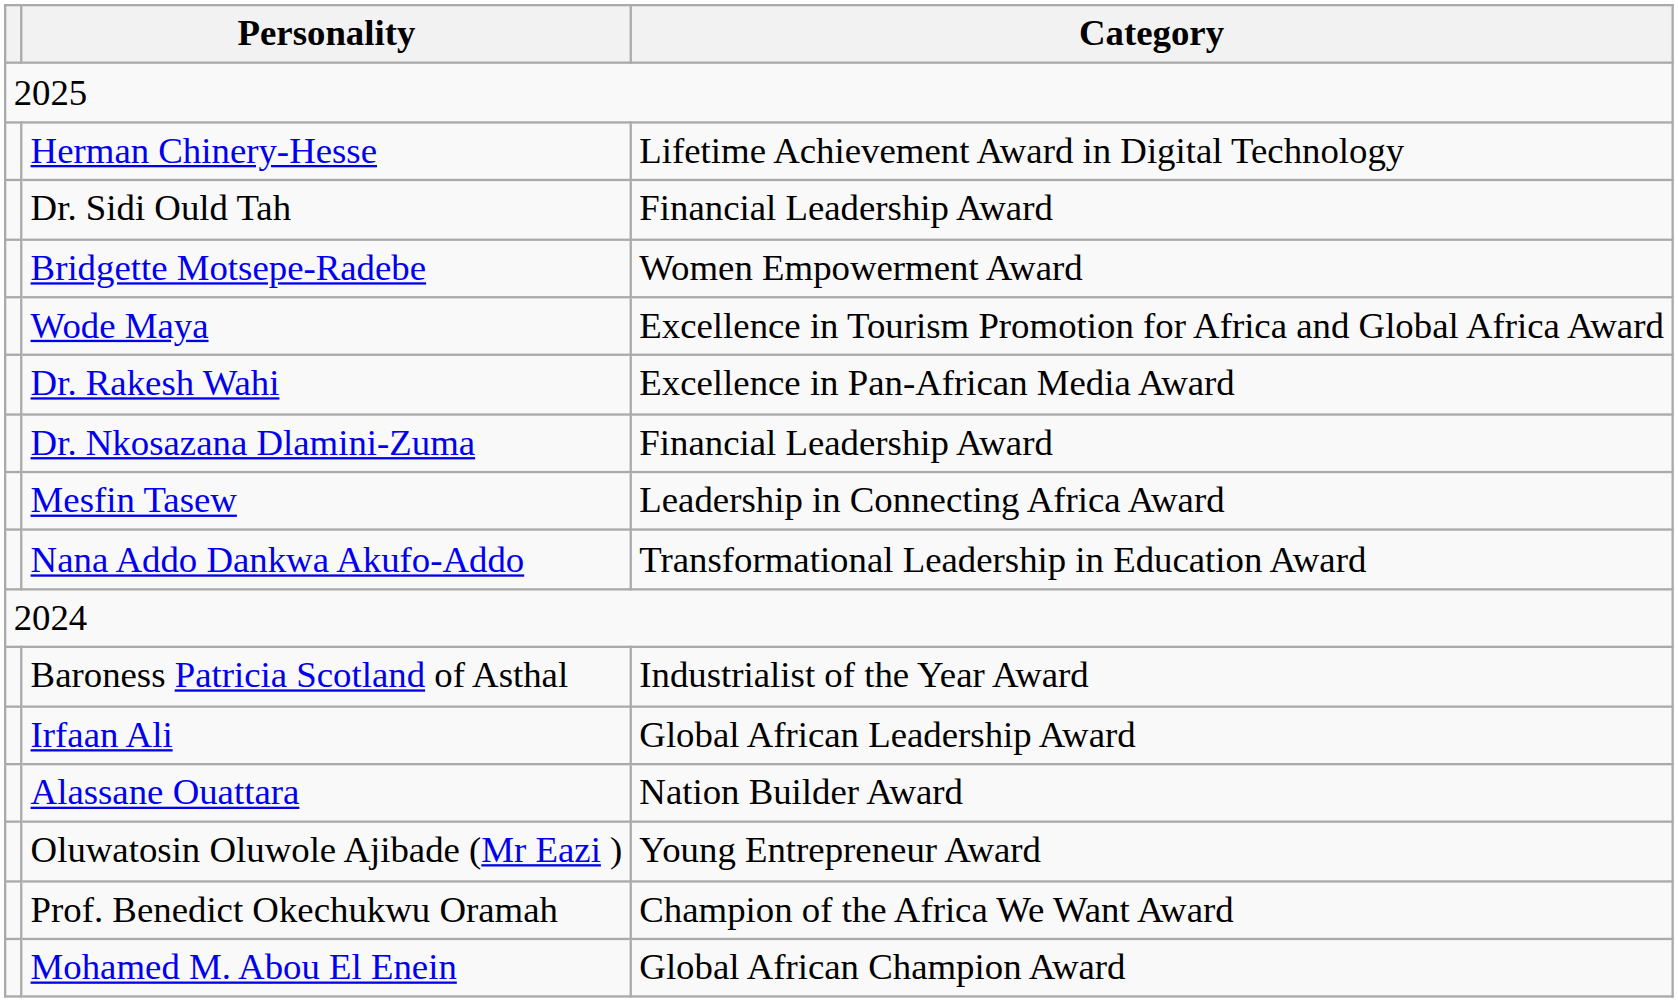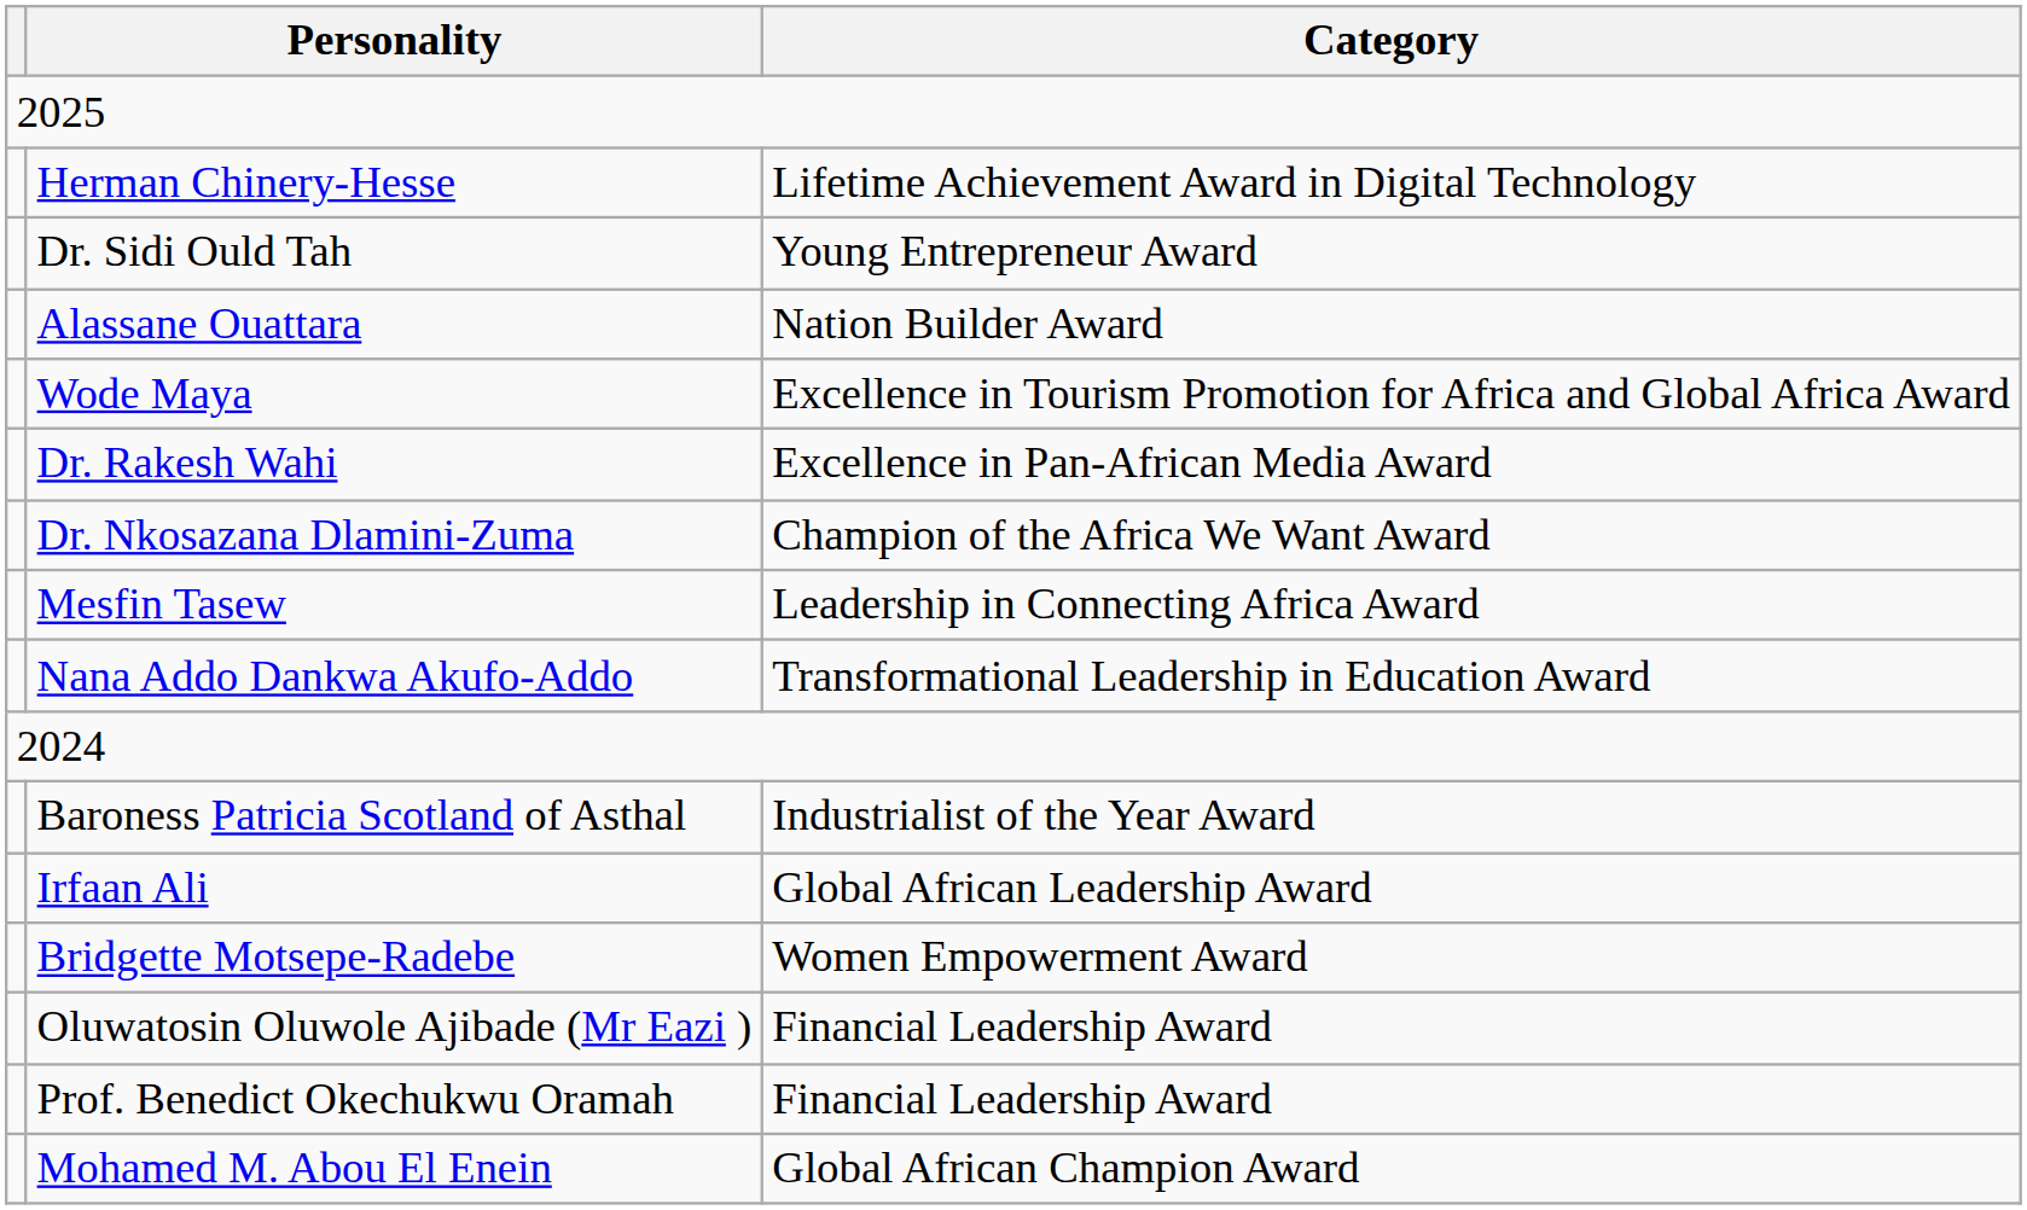Dr. Sidi Ould Tah | Category: Financial Leadership Award -> Young Entrepreneur Award
rows swapped: Bridgette Motsepe-Radebe <-> Alassane Ouattara
Dr. Nkosazana Dlamini-Zuma | Category: Financial Leadership Award -> Champion of the Africa We Want Award
Oluwatosin Oluwole Ajibade (Mr Eazi ) | Category: Young Entrepreneur Award -> Financial Leadership Award
Prof. Benedict Okechukwu Oramah | Category: Champion of the Africa We Want Award -> Financial Leadership Award
